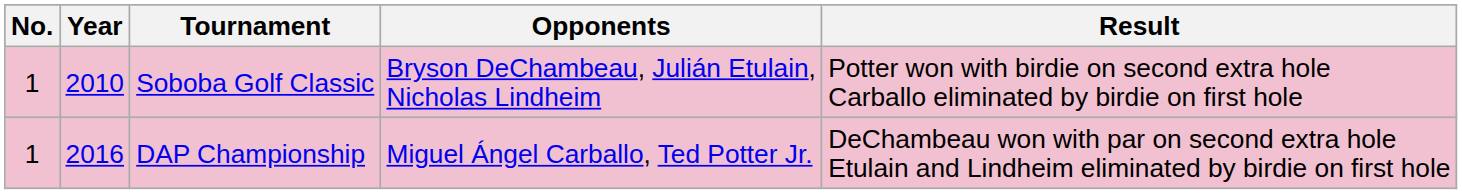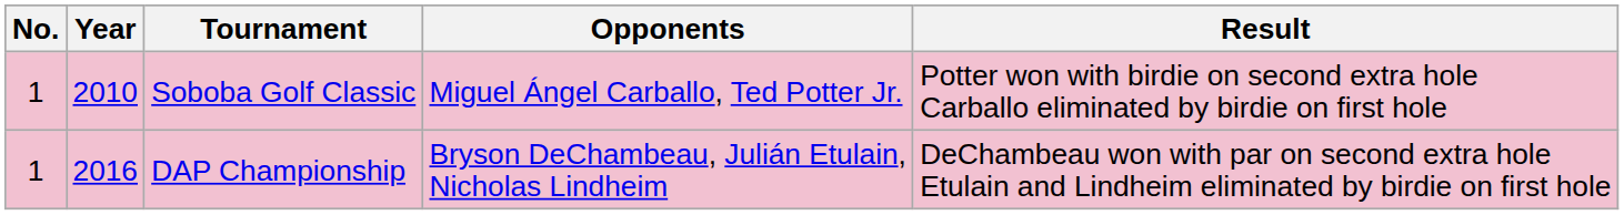Soboba Golf Classic | Opponents: Bryson DeChambeau, Julián Etulain, Nicholas Lindheim -> Miguel Ángel Carballo, Ted Potter Jr.
DAP Championship | Opponents: Miguel Ángel Carballo, Ted Potter Jr. -> Bryson DeChambeau, Julián Etulain, Nicholas Lindheim
